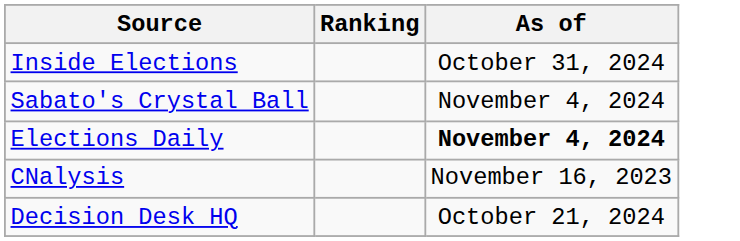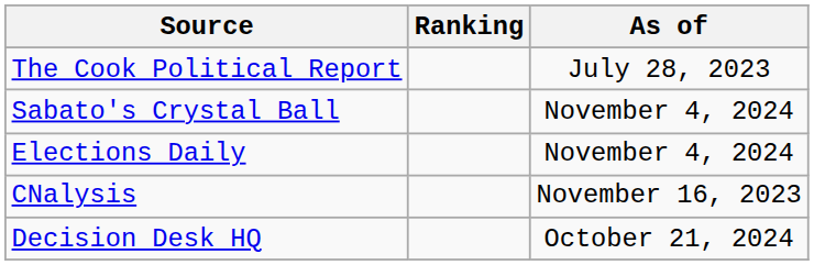+ row: The Cook Political Report | July 28, 2023
- row: Inside Elections | October 31, 2024
Elections Daily | As of: bold -> normal
